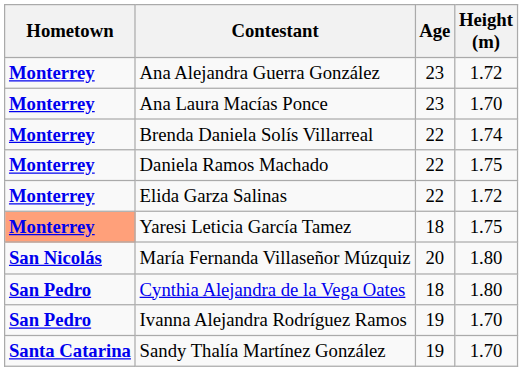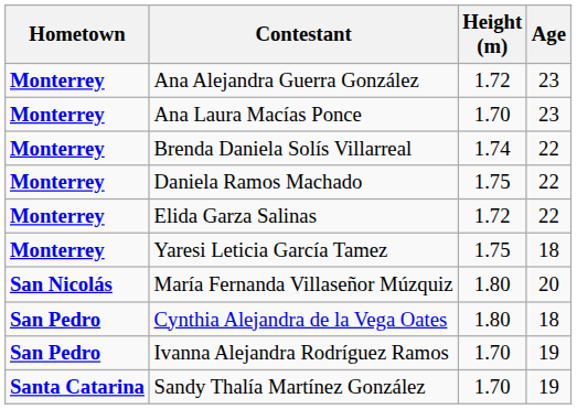columns swapped: Age <-> Height (m)
Yaresi Leticia García Tamez | Hometown: lightsalmon background -> no background
